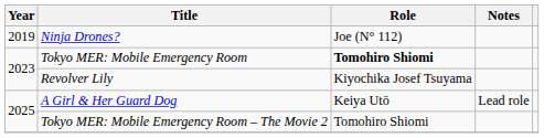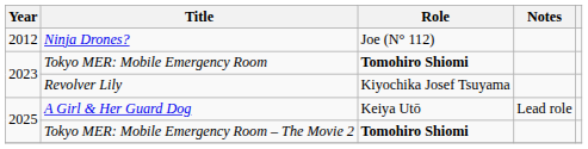Ninja Drones? | Year: 2019 -> 2012
Tokyo MER: Mobile Emergency Room – The Movie 2 | Role: normal -> bold
